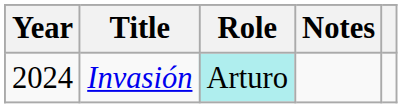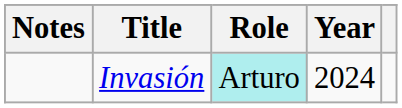columns swapped: Year <-> Notes
